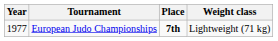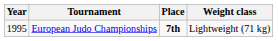European Judo Championships | Year: 1977 -> 1995
